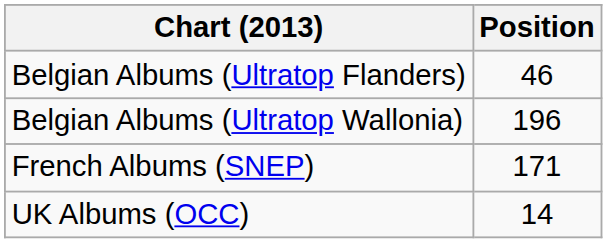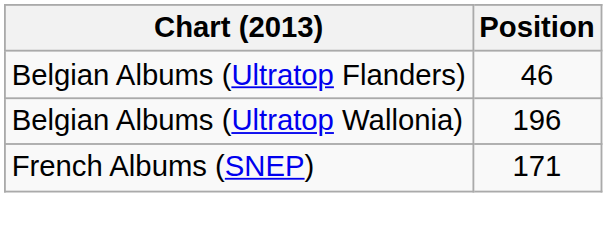- row: UK Albums (OCC) | 14
